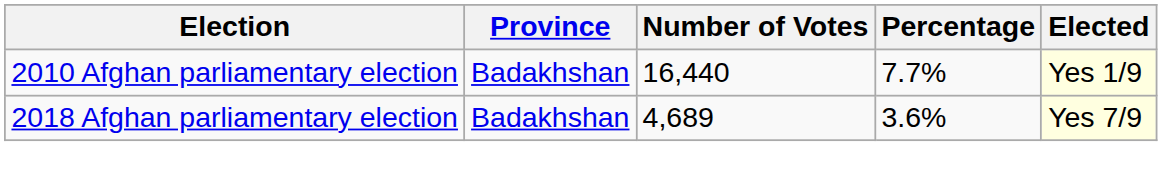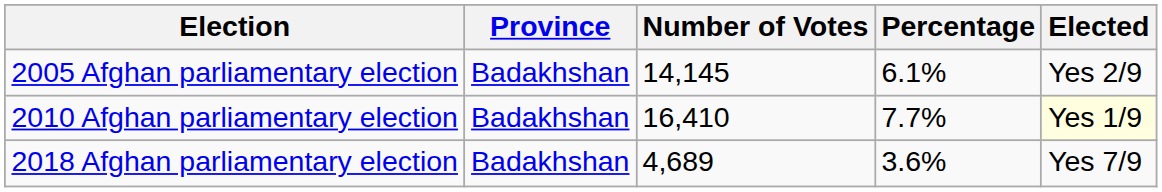+ row: 2005 Afghan parliamentary election | Badakhshan | 14,145 | 6.1% | Yes 2/9
2010 Afghan parliamentary election | Number of Votes: 16,440 -> 16,410
2018 Afghan parliamentary election | Elected: lightyellow background -> no background
